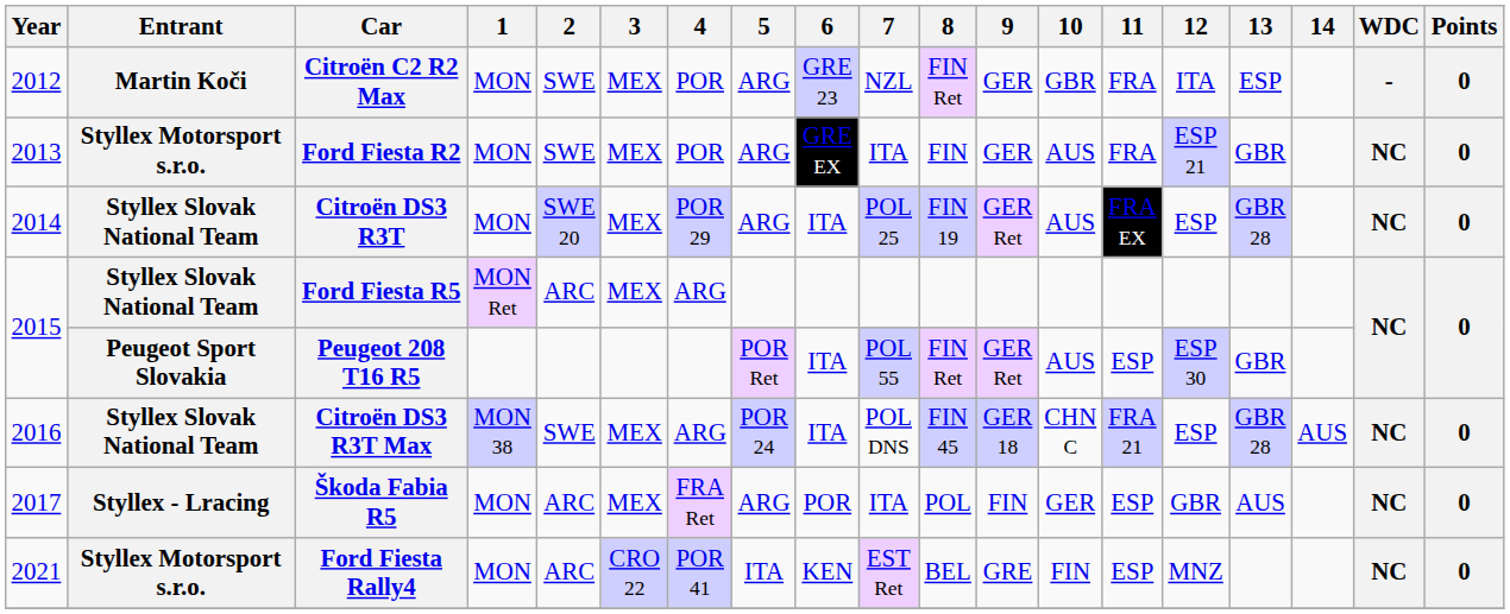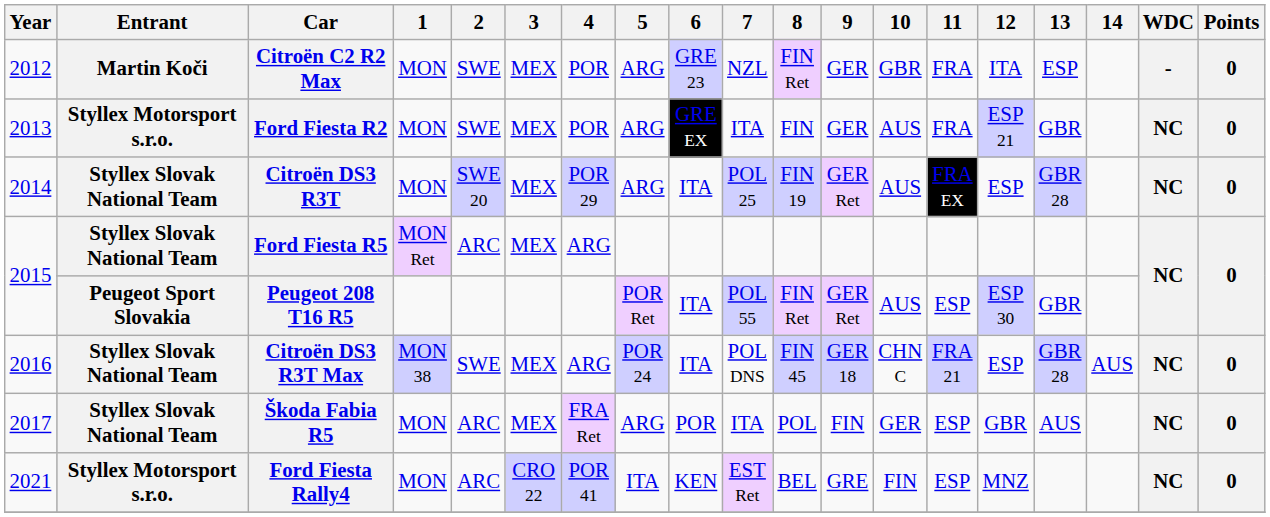Škoda Fabia R5 | Entrant: Styllex - Lracing -> Styllex Slovak National Team
